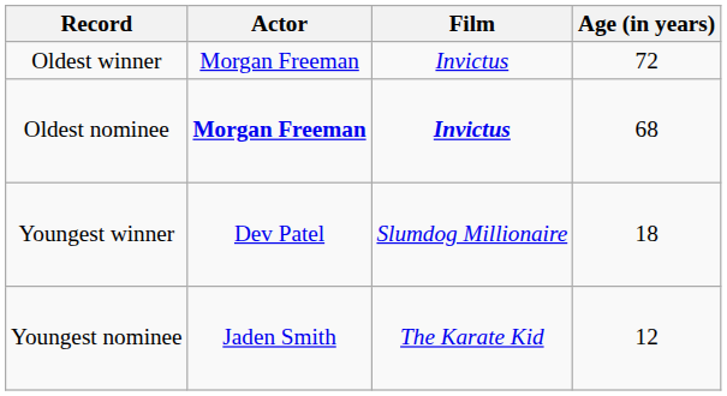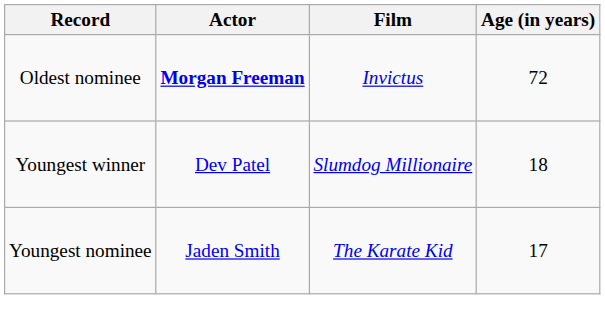- row: Oldest winner | Morgan Freeman | Invictus | 72
Oldest nominee | Film: bold -> normal
Oldest nominee | Age (in years): 68 -> 72
Youngest nominee | Age (in years): 12 -> 17
